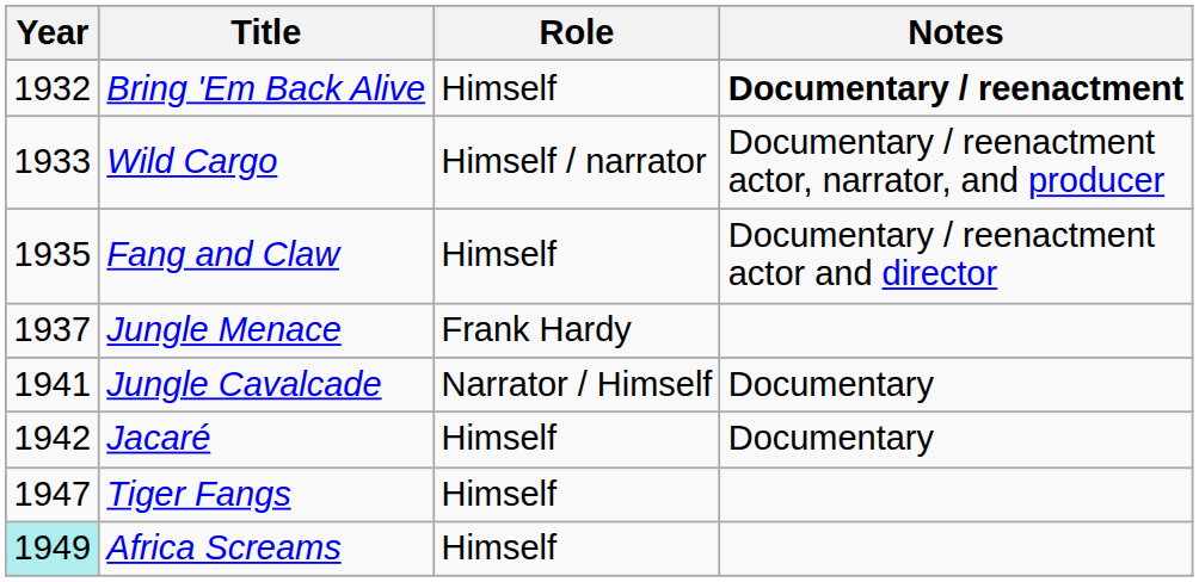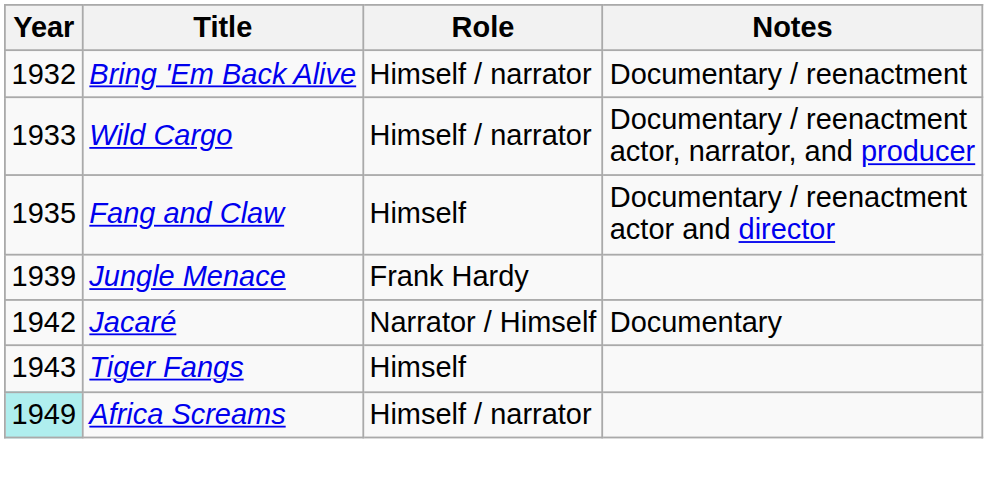Bring 'Em Back Alive | Role: Himself -> Himself / narrator
Bring 'Em Back Alive | Notes: bold -> normal
Jungle Menace | Year: 1937 -> 1939
- row: 1941 | Jungle Cavalcade | Narrator / Himself | Documentary
Jacaré | Role: Himself -> Narrator / Himself
Tiger Fangs | Year: 1947 -> 1943
Africa Screams | Role: Himself -> Himself / narrator
